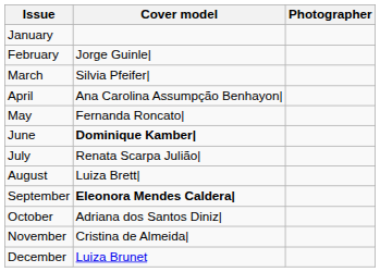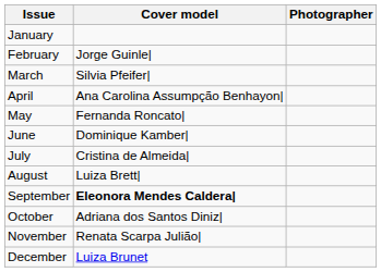June | Cover model: bold -> normal
July | Cover model: Renata Scarpa Julião| -> Cristina de Almeida|
November | Cover model: Cristina de Almeida| -> Renata Scarpa Julião|
